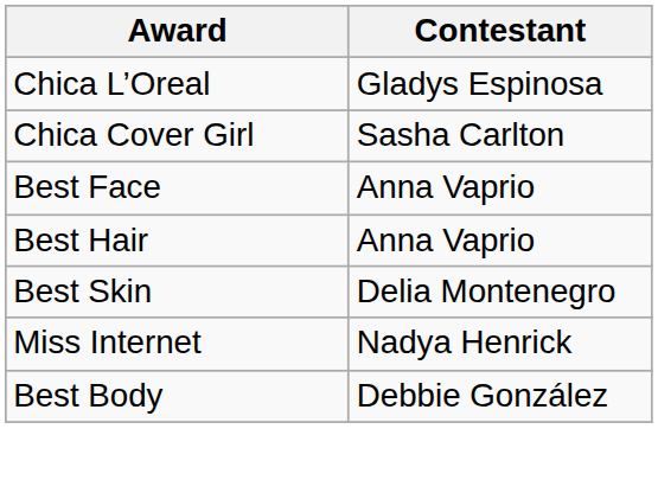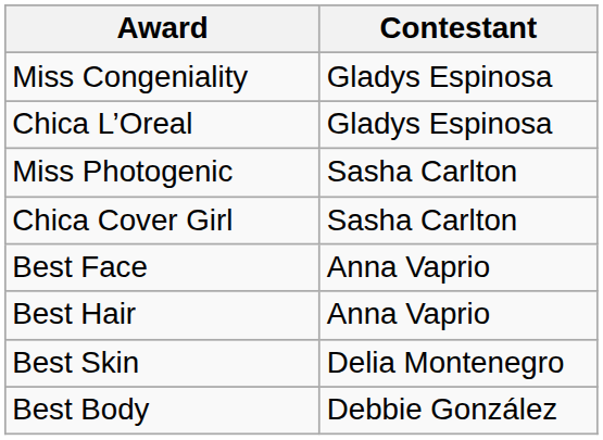+ row: Miss Congeniality | Gladys Espinosa
+ row: Miss Photogenic | Sasha Carlton
- row: Miss Internet | Nadya Henrick
